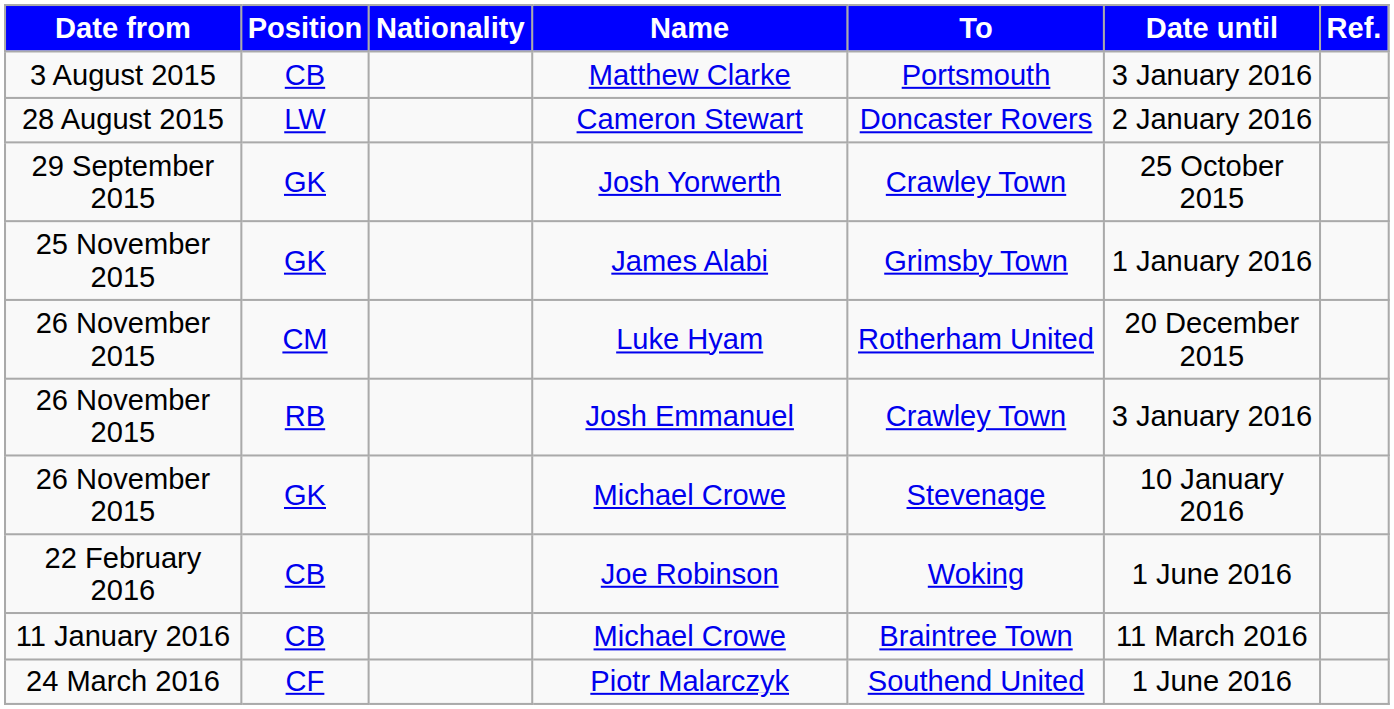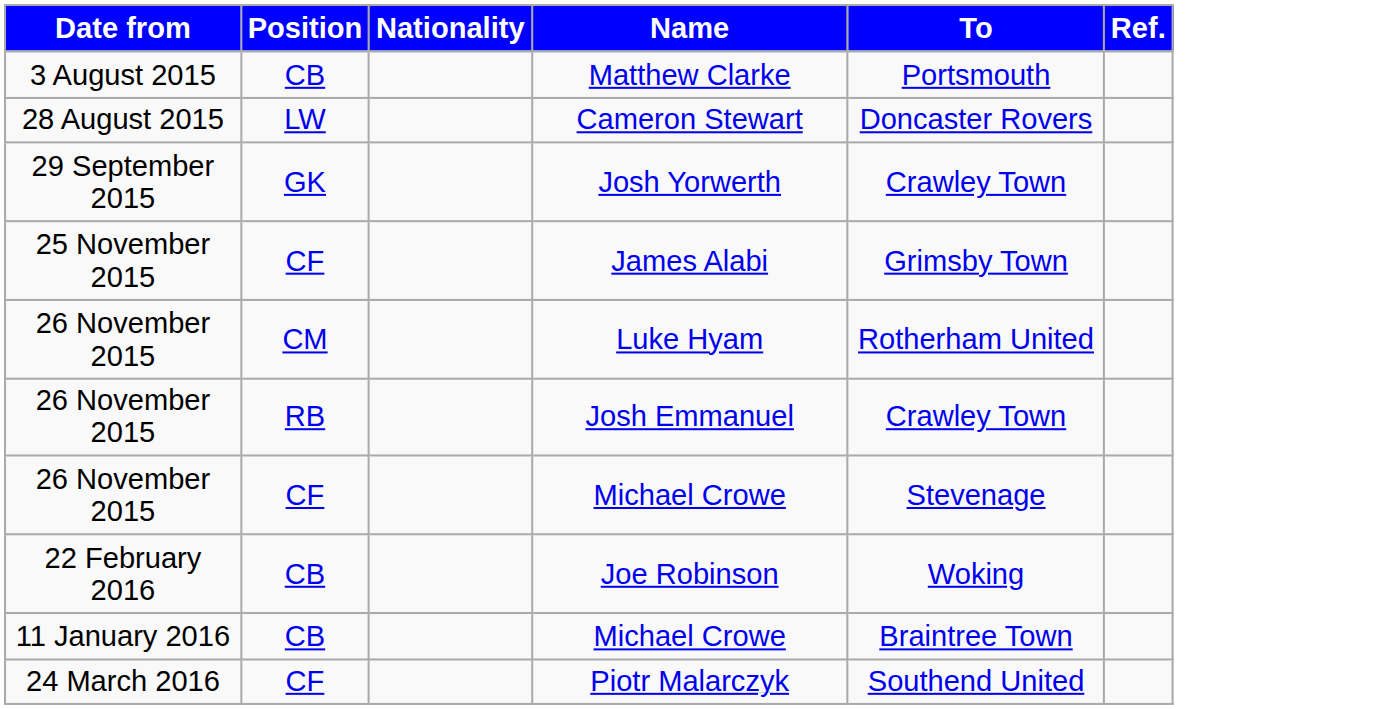- column: Date until | 3 January 2016 | 2 January 2016 | 25 October 2015 | 1 January 2016 | 20 December 2015 | 3 January 2016 | 10 January 2016 | 1 June 2016 | 11 March 2016 | 1 June 2016
James Alabi | Position: GK -> CF
26 November 2015 / Michael Crowe | Position: GK -> CF
